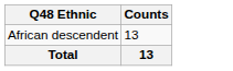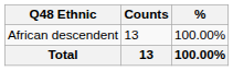+ column: % | 100.00% | 100.00%
